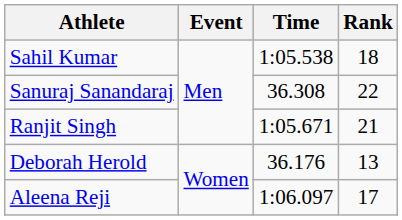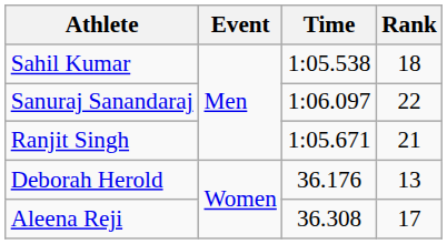Sanuraj Sanandaraj | Time: 36.308 -> 1:06.097
Aleena Reji | Time: 1:06.097 -> 36.308
